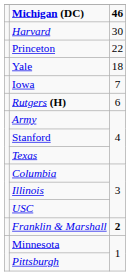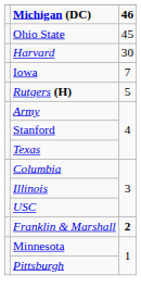+ row: Ohio State | 45
- row: Princeton | 22
- row: Yale | 18
Rutgers (H) | column 3: 6 -> 5
